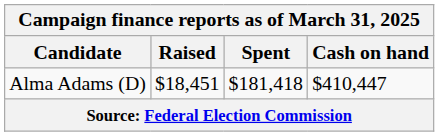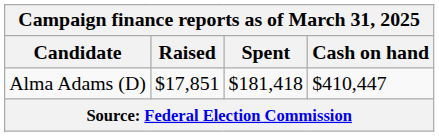Alma Adams (D) | Raised: $18,451 -> $17,851
